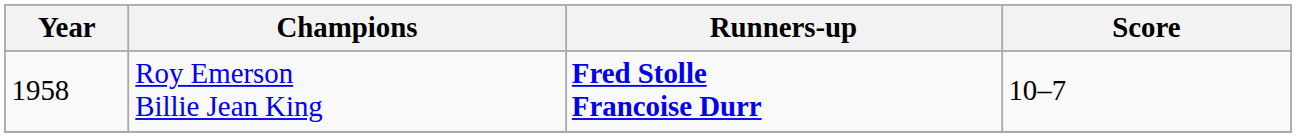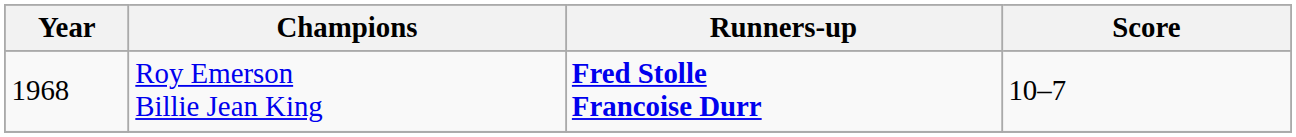Roy Emerson Billie Jean King | Year: 1958 -> 1968
